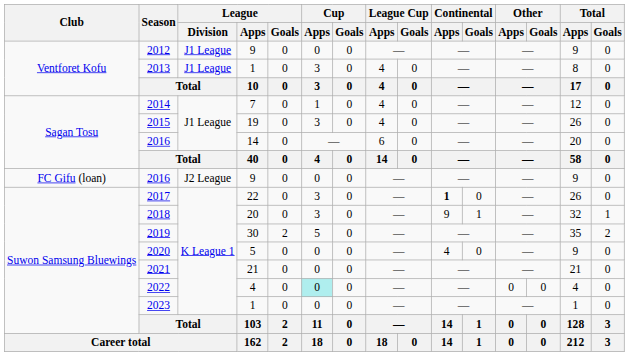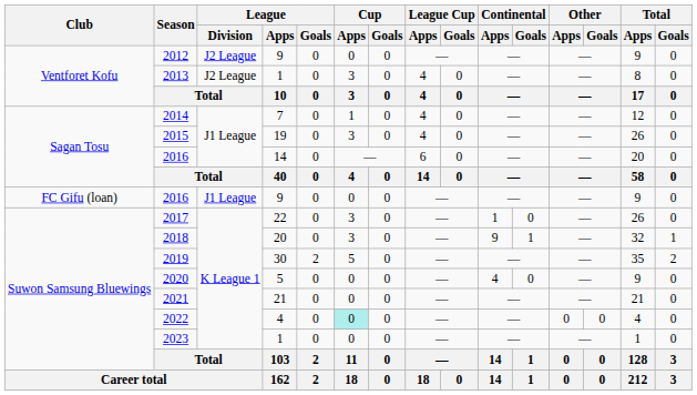2012 | League / Division: J1 League -> J2 League
2013 | League / Division: J1 League -> J2 League
2016 / 9 | League / Division: J2 League -> J1 League
2017 | Continental / Apps: bold -> normal
